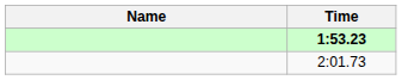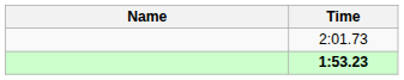rows swapped: 1:53.23 <-> 2:01.73
